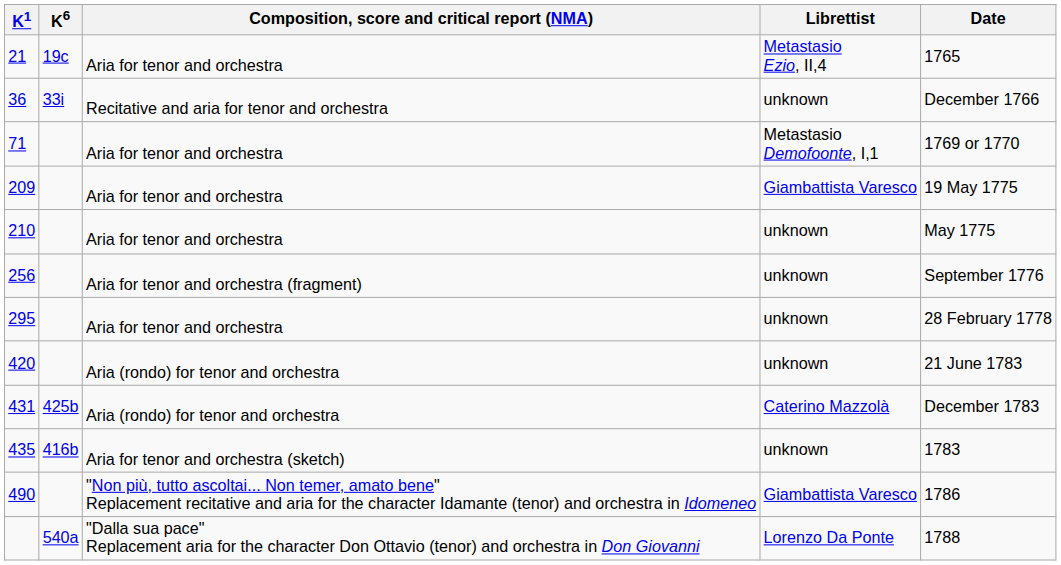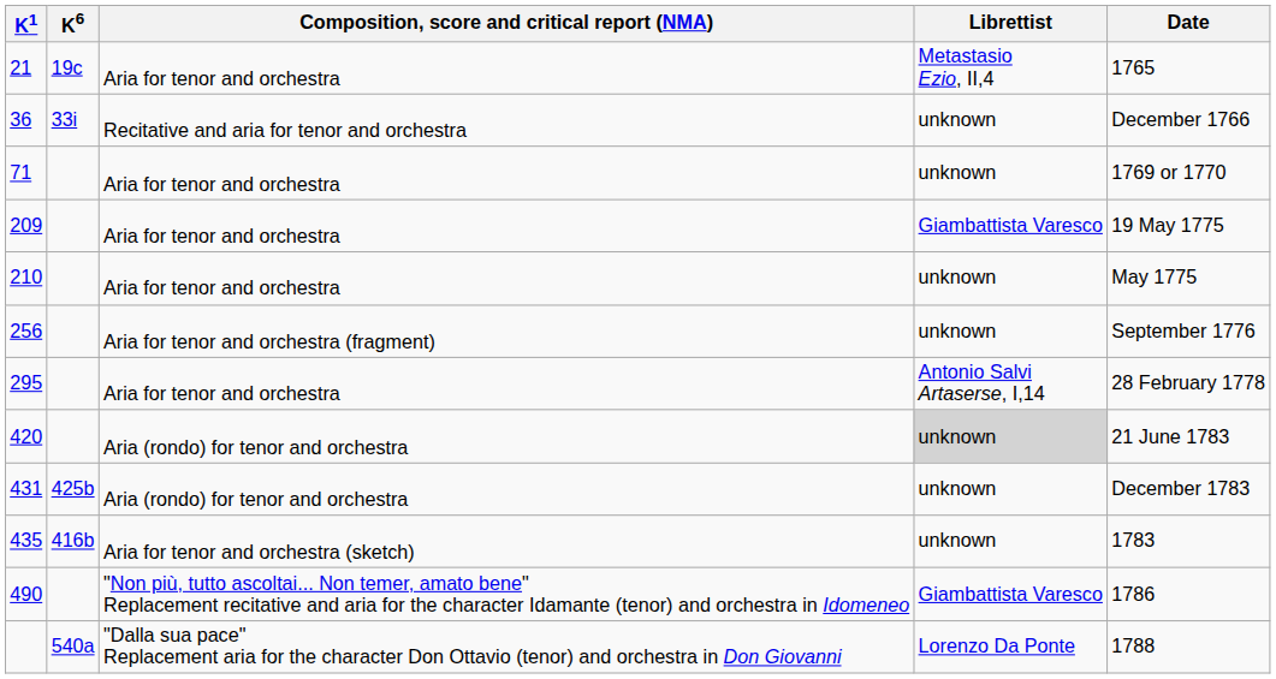71 | Librettist: Metastasio Demofoonte, I,1 -> unknown
295 | Librettist: unknown -> Antonio Salvi Artaserse, I,14
420 | Librettist: no background -> lightgrey background
431 | Librettist: Caterino Mazzolà -> unknown
